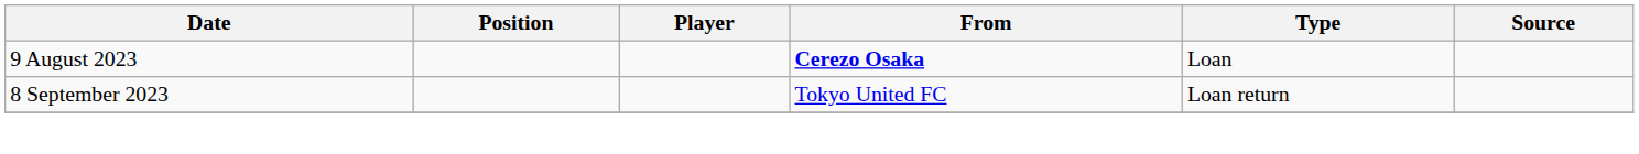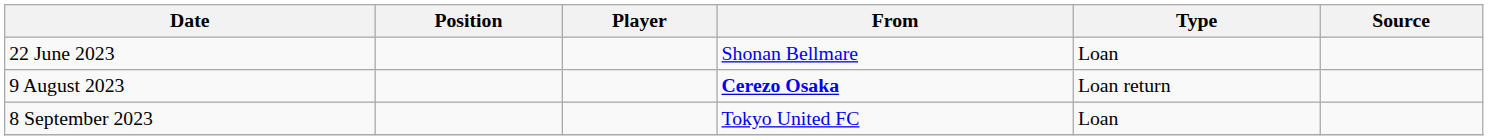+ row: 22 June 2023 | Shonan Bellmare | Loan
9 August 2023 | Type: Loan -> Loan return
8 September 2023 | Type: Loan return -> Loan
